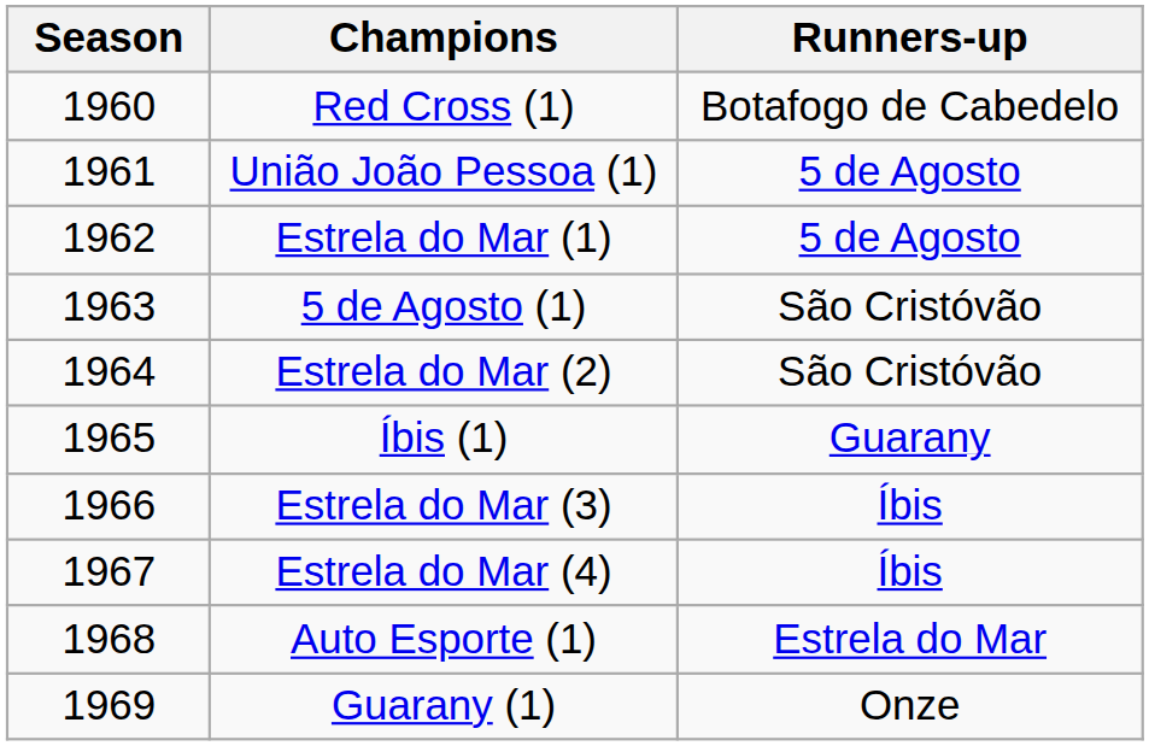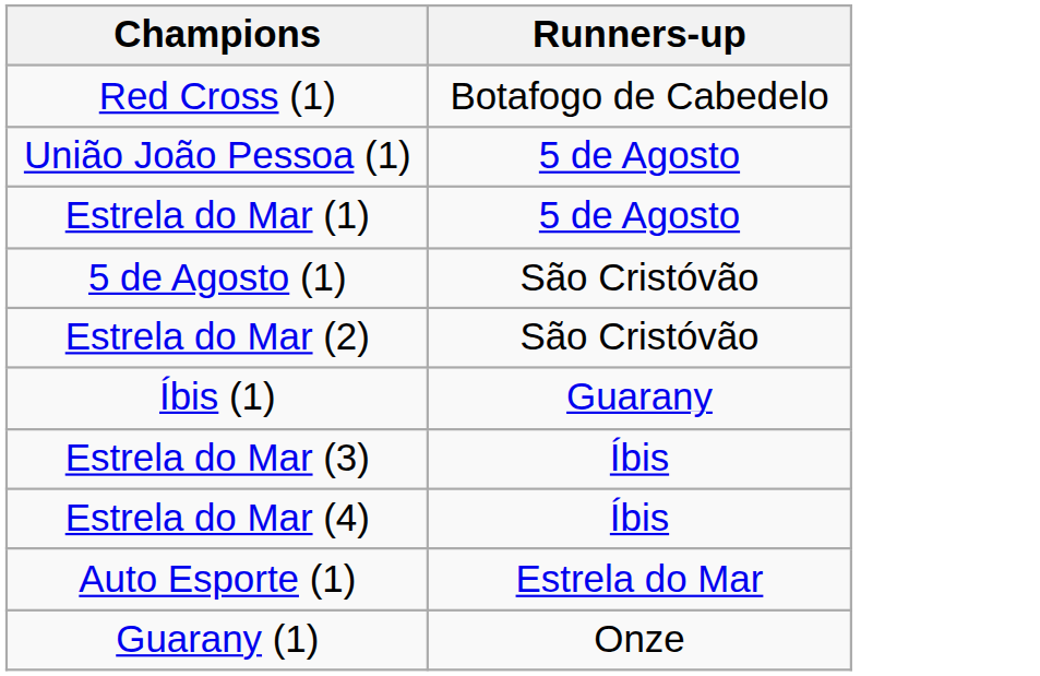- column: Season | 1960 | 1961 | 1962 | 1963 | 1964 | 1965 | 1966 | 1967 | 1968 | 1969
